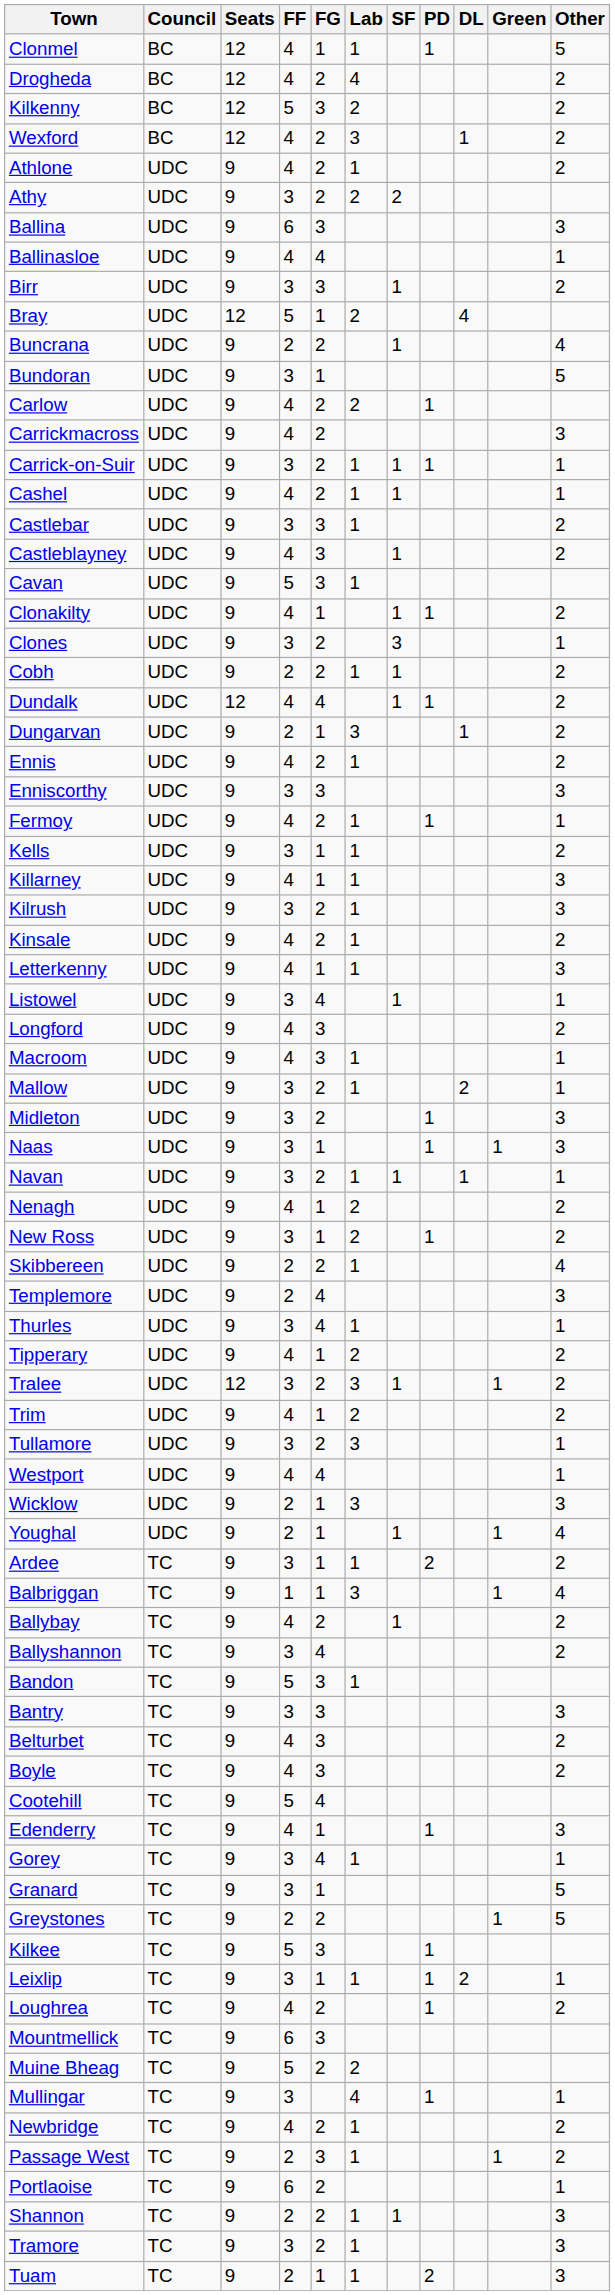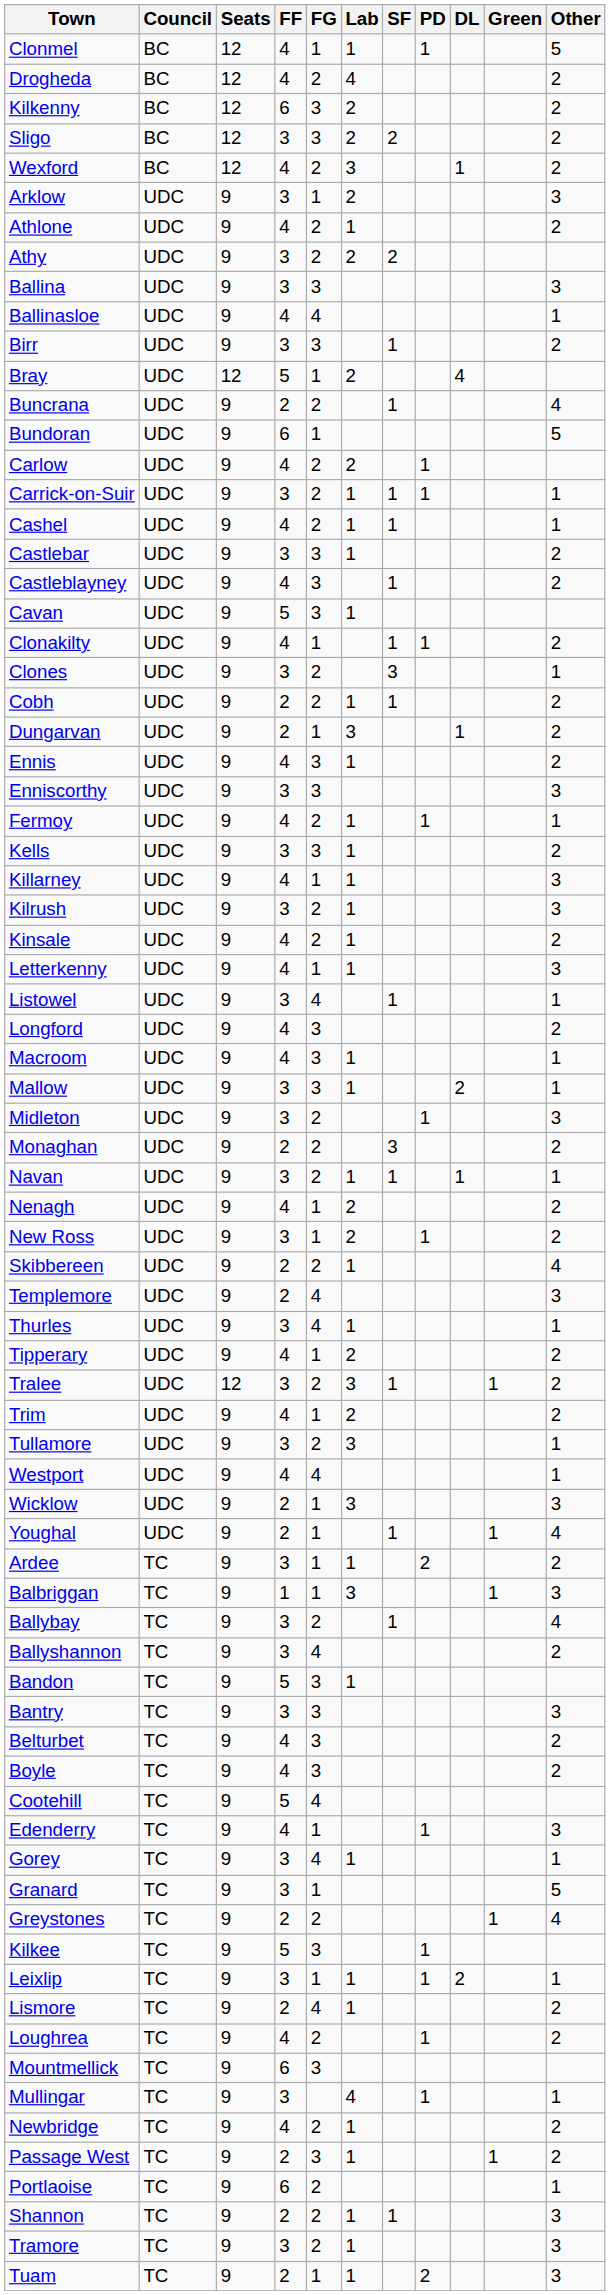Kilkenny | FF: 5 -> 6
+ row: Sligo | BC | 12 | 3 | 3 | 2 | 2 | 2
+ row: Arklow | UDC | 9 | 3 | 1 | 2 | 3
Ballina | FF: 6 -> 3
Bundoran | FF: 3 -> 6
- row: Carrickmacross | UDC | 9 | 4 | 2 | 3
- row: Dundalk | UDC | 12 | 4 | 4 | 1 | 1 | 2
Ennis | FG: 2 -> 3
Kells | FG: 1 -> 3
Mallow | FG: 2 -> 3
+ row: Monaghan | UDC | 9 | 2 | 2 | 3 | 2
- row: Naas | UDC | 9 | 3 | 1 | 1 | 1 | 3
Balbriggan | Other: 4 -> 3
Ballybay | FF: 4 -> 3
Ballybay | Other: 2 -> 4
Greystones | Other: 5 -> 4
+ row: Lismore | TC | 9 | 2 | 4 | 1 | 2
- row: Muine Bheag | TC | 9 | 5 | 2 | 2
